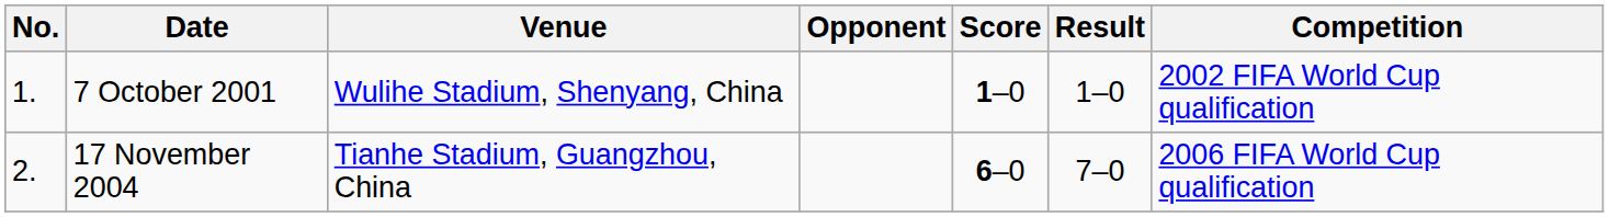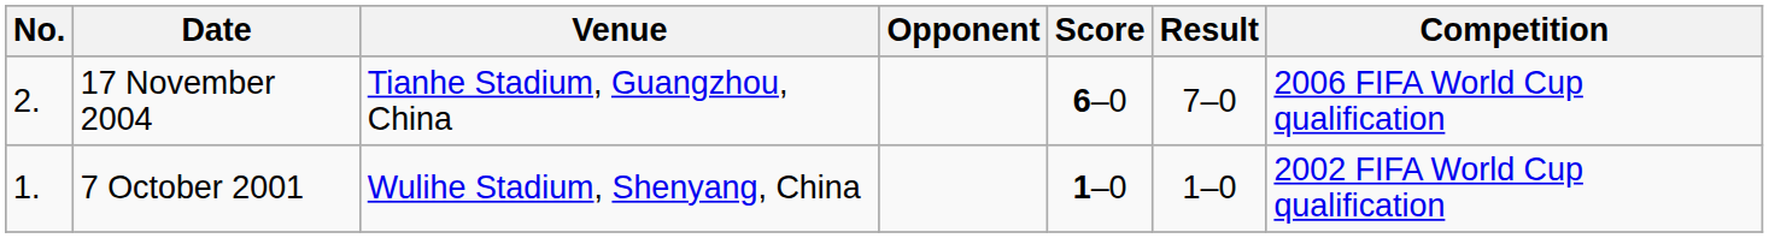rows swapped: 7 October 2001 <-> 17 November 2004
